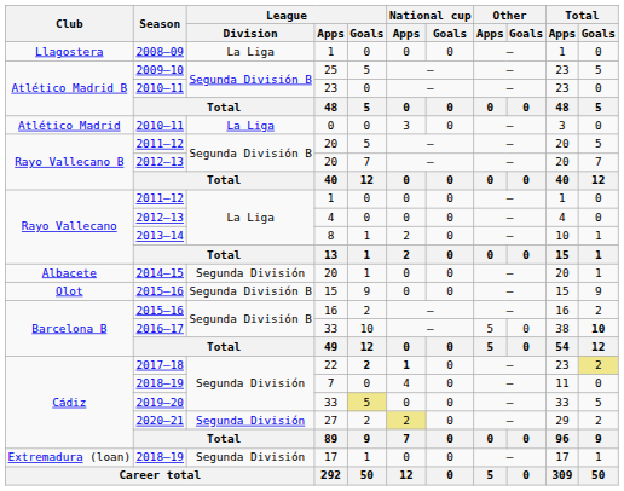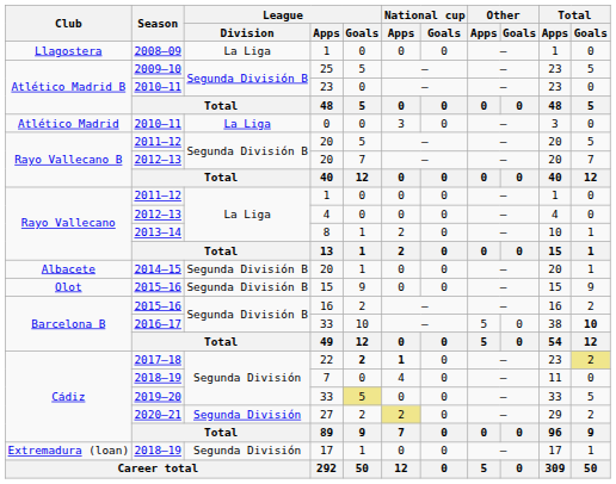2014–15 / 20 | League / Division: Segunda División -> Segunda División B
